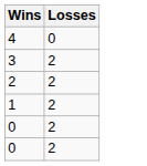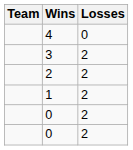+ column: Team
